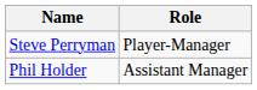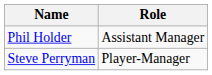rows swapped: Steve Perryman <-> Phil Holder
